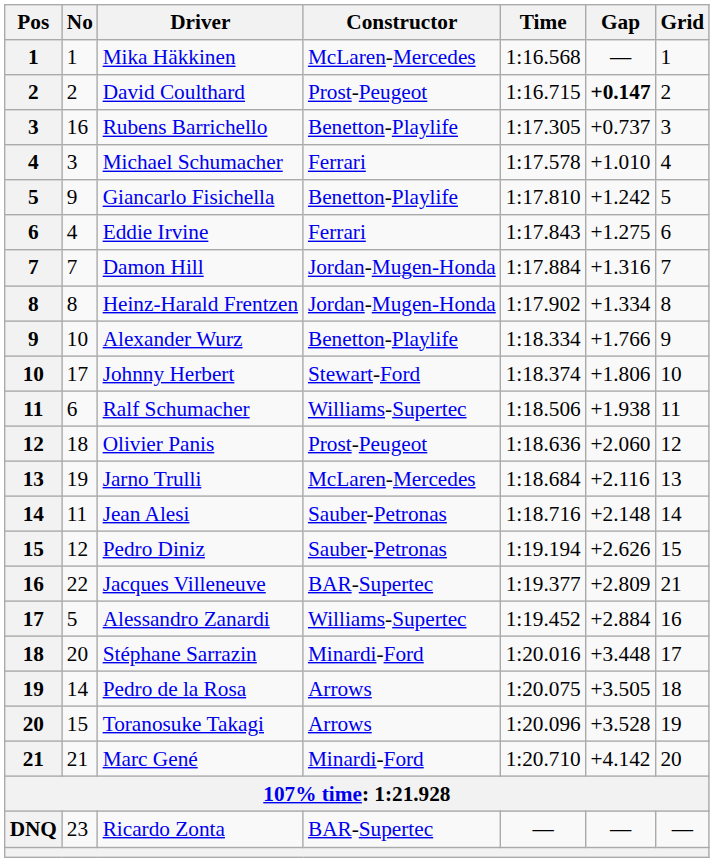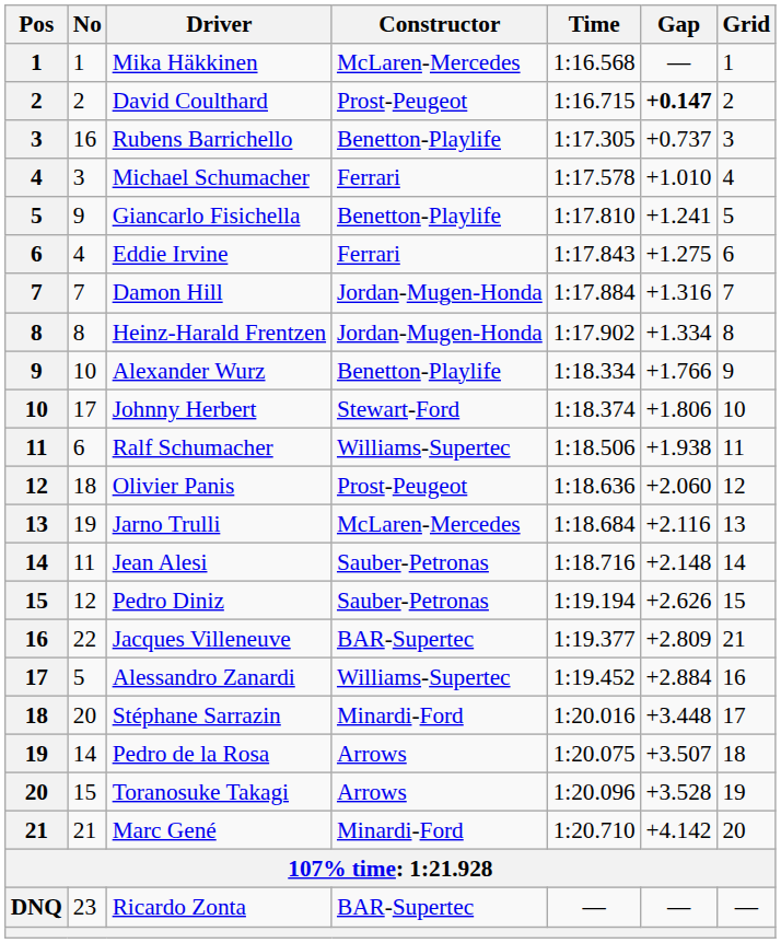Giancarlo Fisichella | Gap: +1.242 -> +1.241
Pedro de la Rosa | Gap: +3.505 -> +3.507
